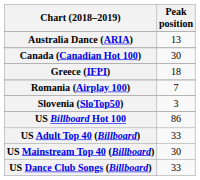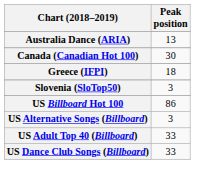- row: Romania (Airplay 100) | 7
+ row: US Alternative Songs (Billboard) | 3
- row: US Mainstream Top 40 (Billboard) | 30
